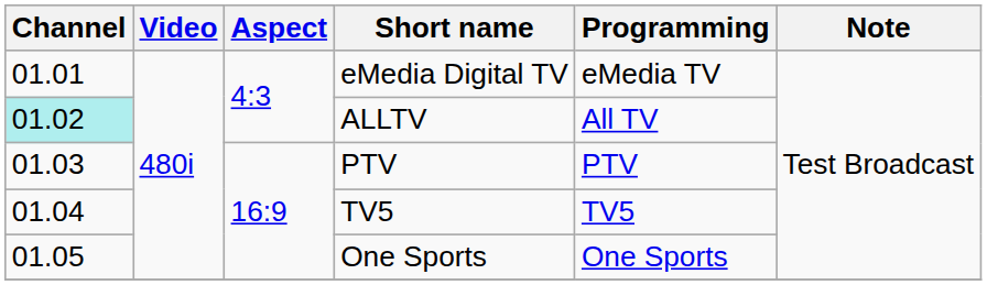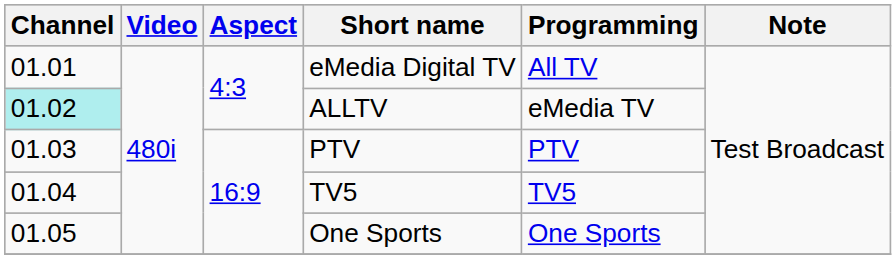eMedia Digital TV | Programming: eMedia TV -> All TV
ALLTV | Programming: All TV -> eMedia TV
